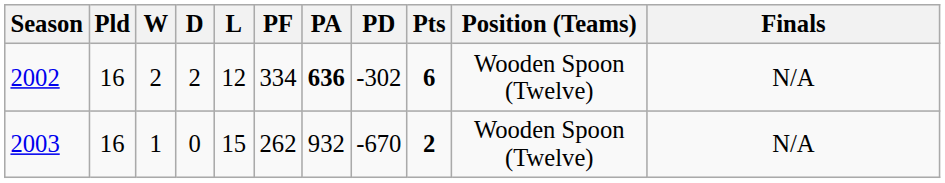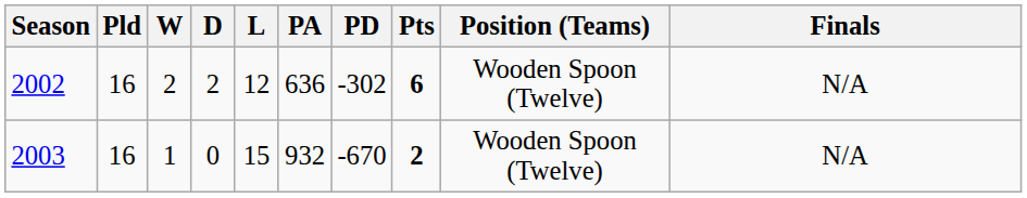- column: PF | 334 | 262
2002 | PA: bold -> normal
